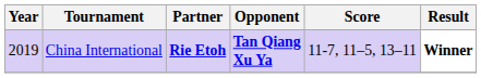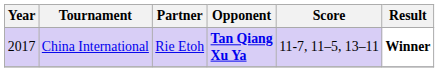China International | Year: 2019 -> 2017
China International | Partner: bold -> normal
